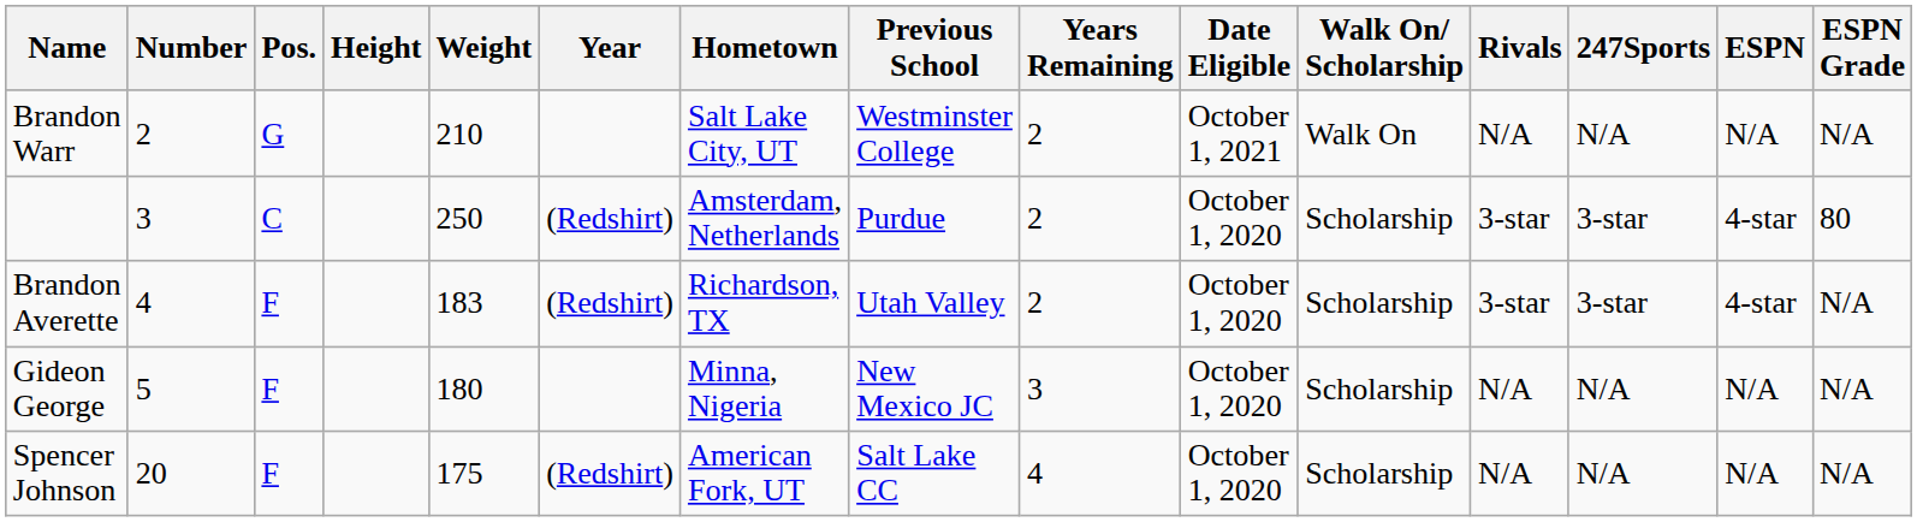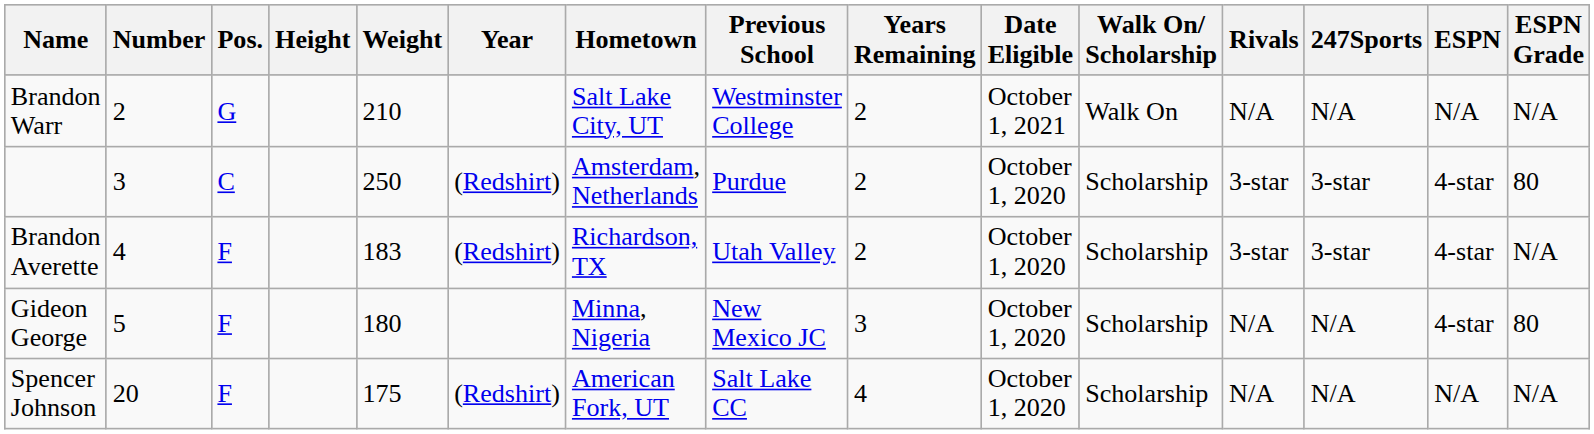Gideon George | ESPN: N/A -> 4-star
Gideon George | ESPN Grade: N/A -> 80
